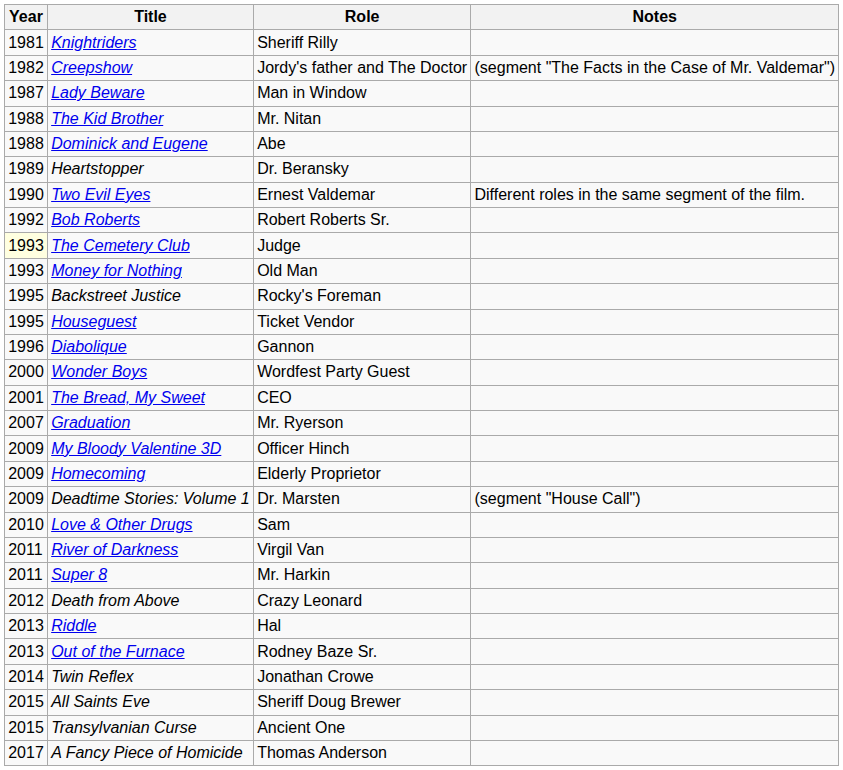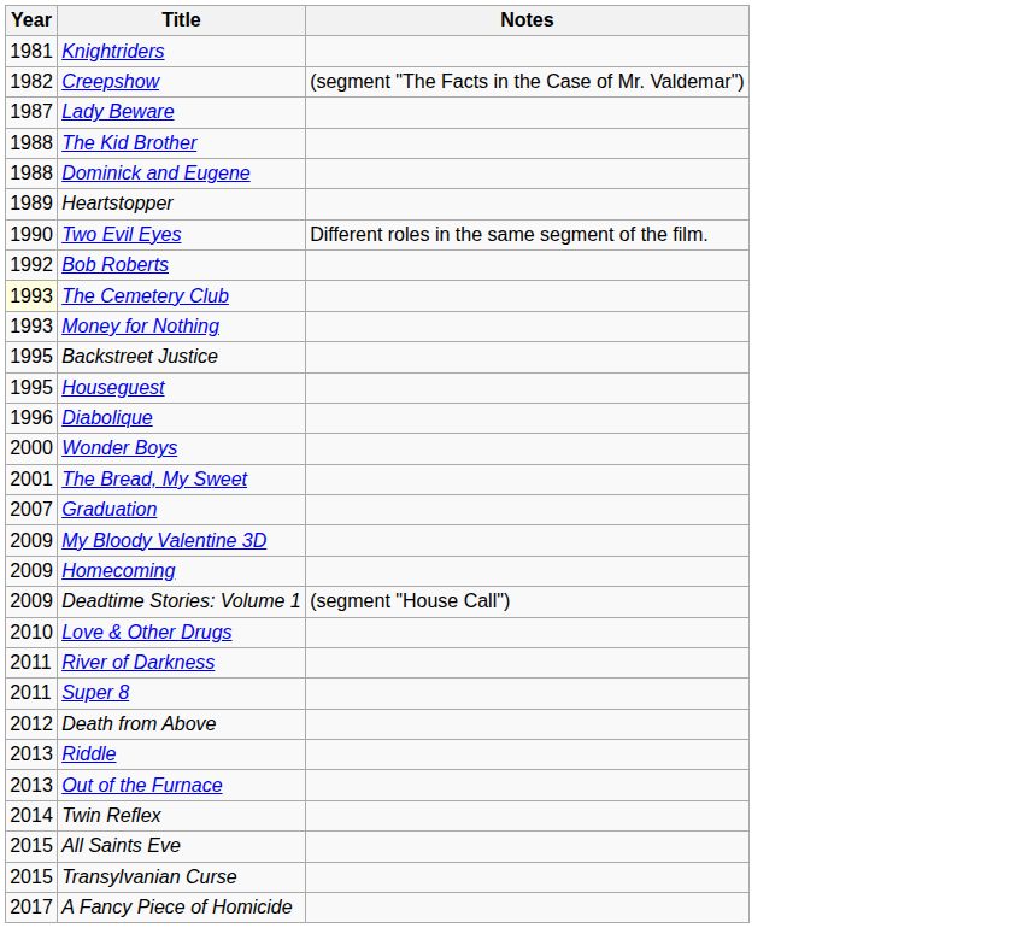- column: Role | Sheriff Rilly | Jordy's father and The Doctor | Man in Window | Mr. Nitan | Abe | Dr. Beransky | Ernest Valdemar | Robert Roberts Sr. | Judge | Old Man | Rocky's Foreman | Ticket Vendor | Gannon | Wordfest Party Guest | CEO | Mr. Ryerson | Officer Hinch | Elderly Proprietor | Dr. Marsten | Sam | Virgil Van | Mr. Harkin | Crazy Leonard | Hal | Rodney Baze Sr. | Jonathan Crowe | Sheriff Doug Brewer | Ancient One | Thomas Anderson
